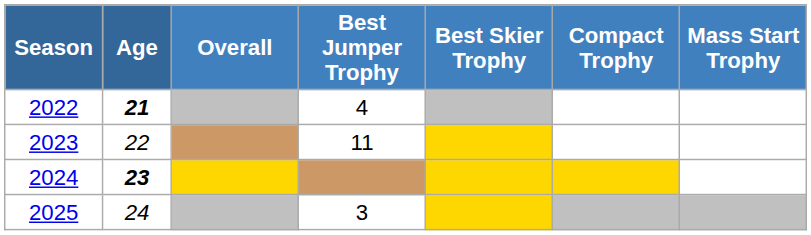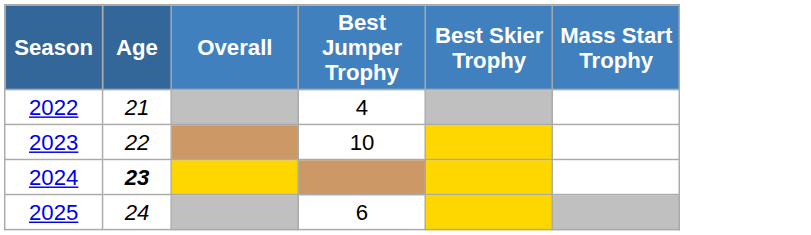- column: Compact Trophy
2022 | Age: bold -> normal
2023 | Best Jumper Trophy: 11 -> 10
2025 | Best Jumper Trophy: 3 -> 6
